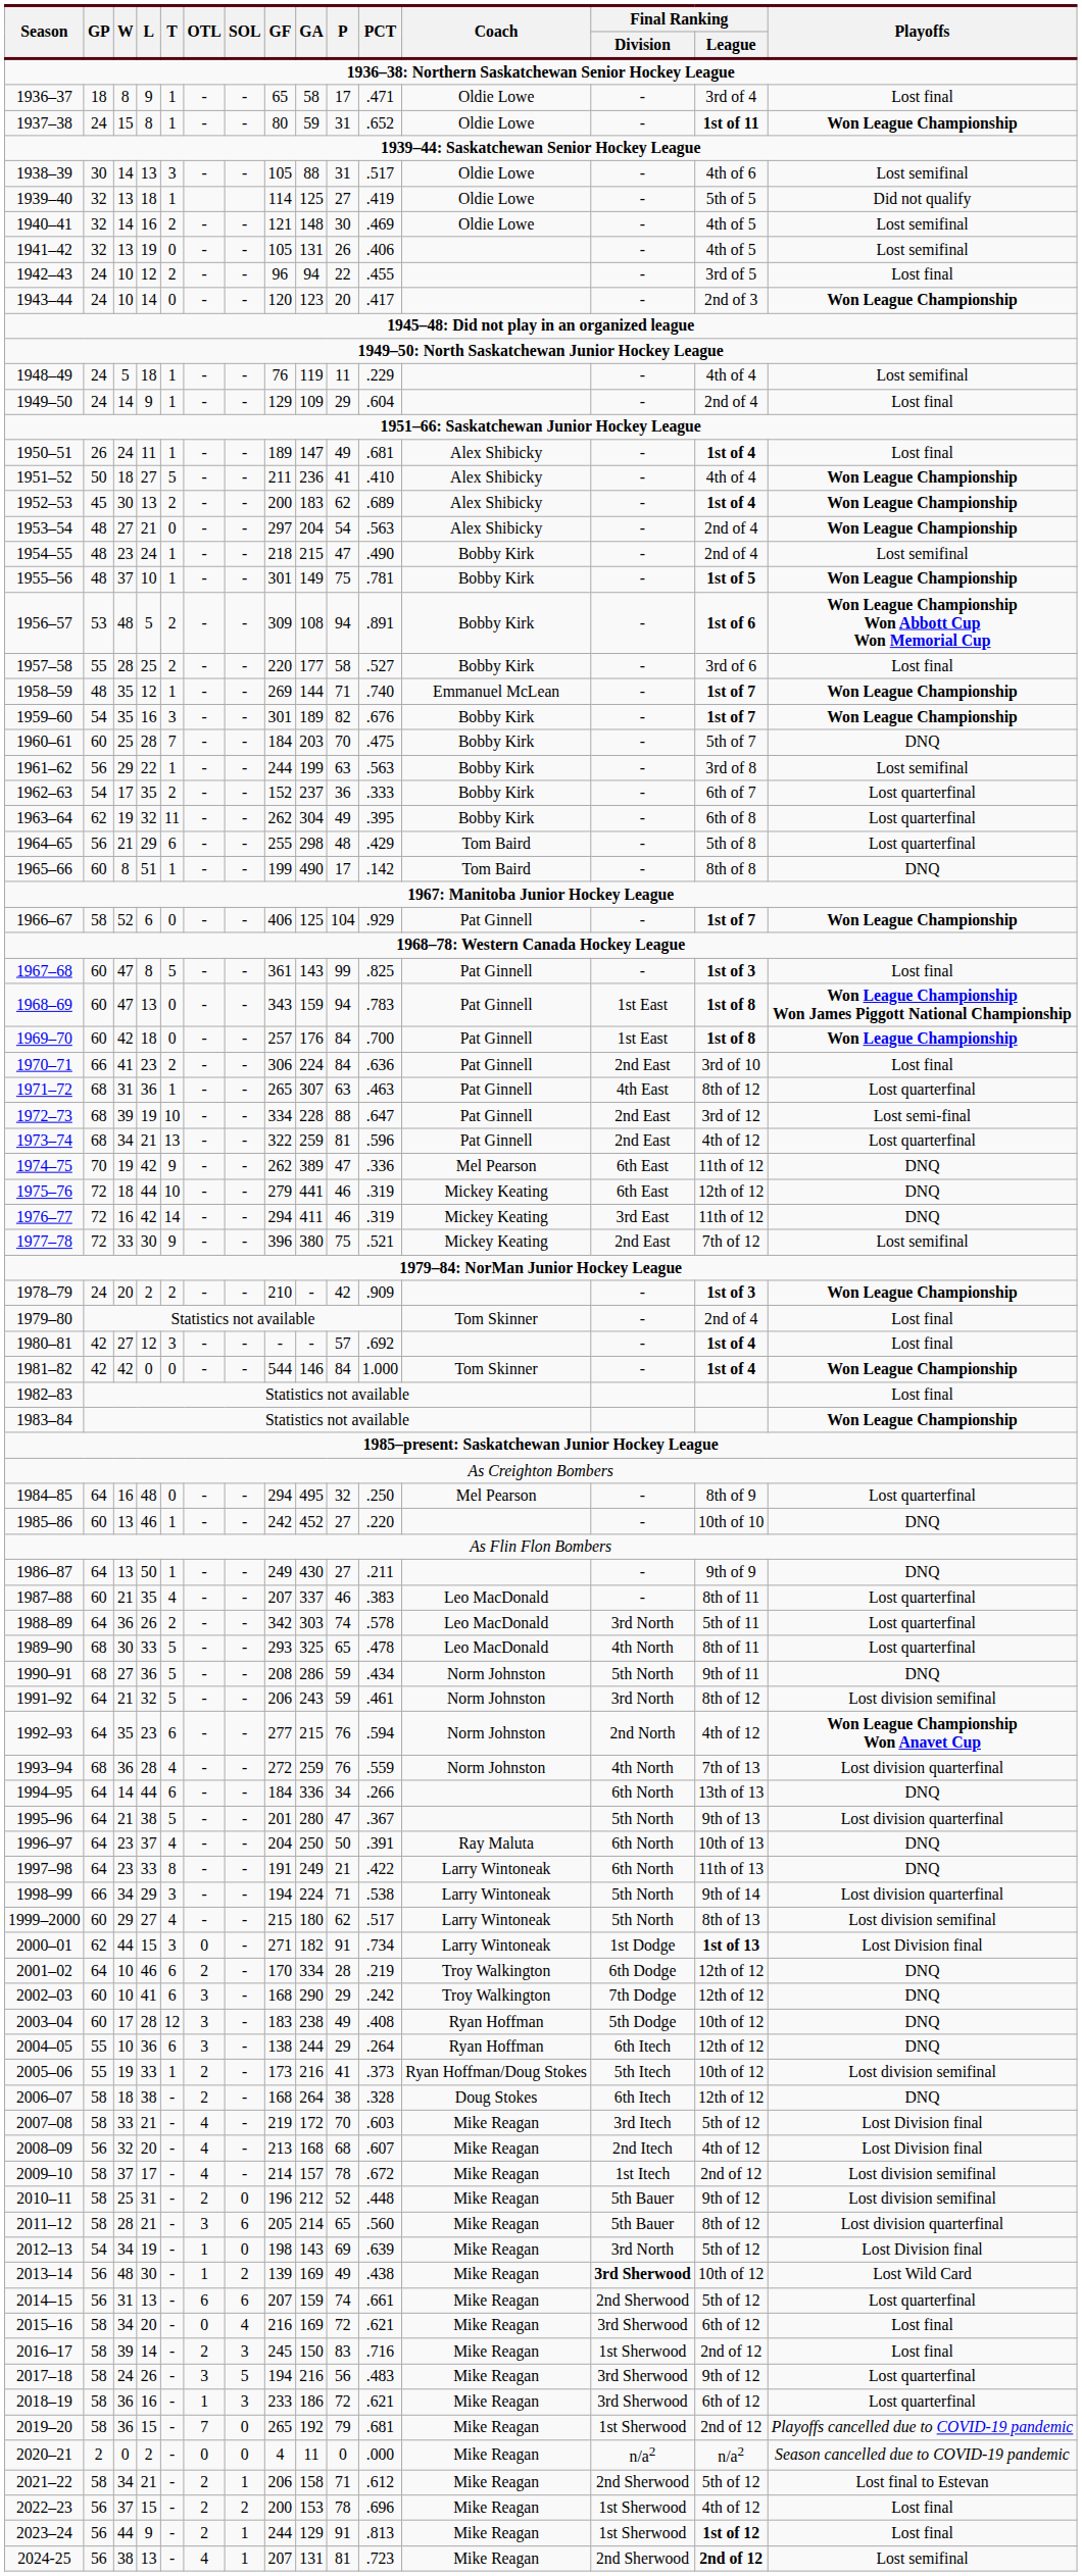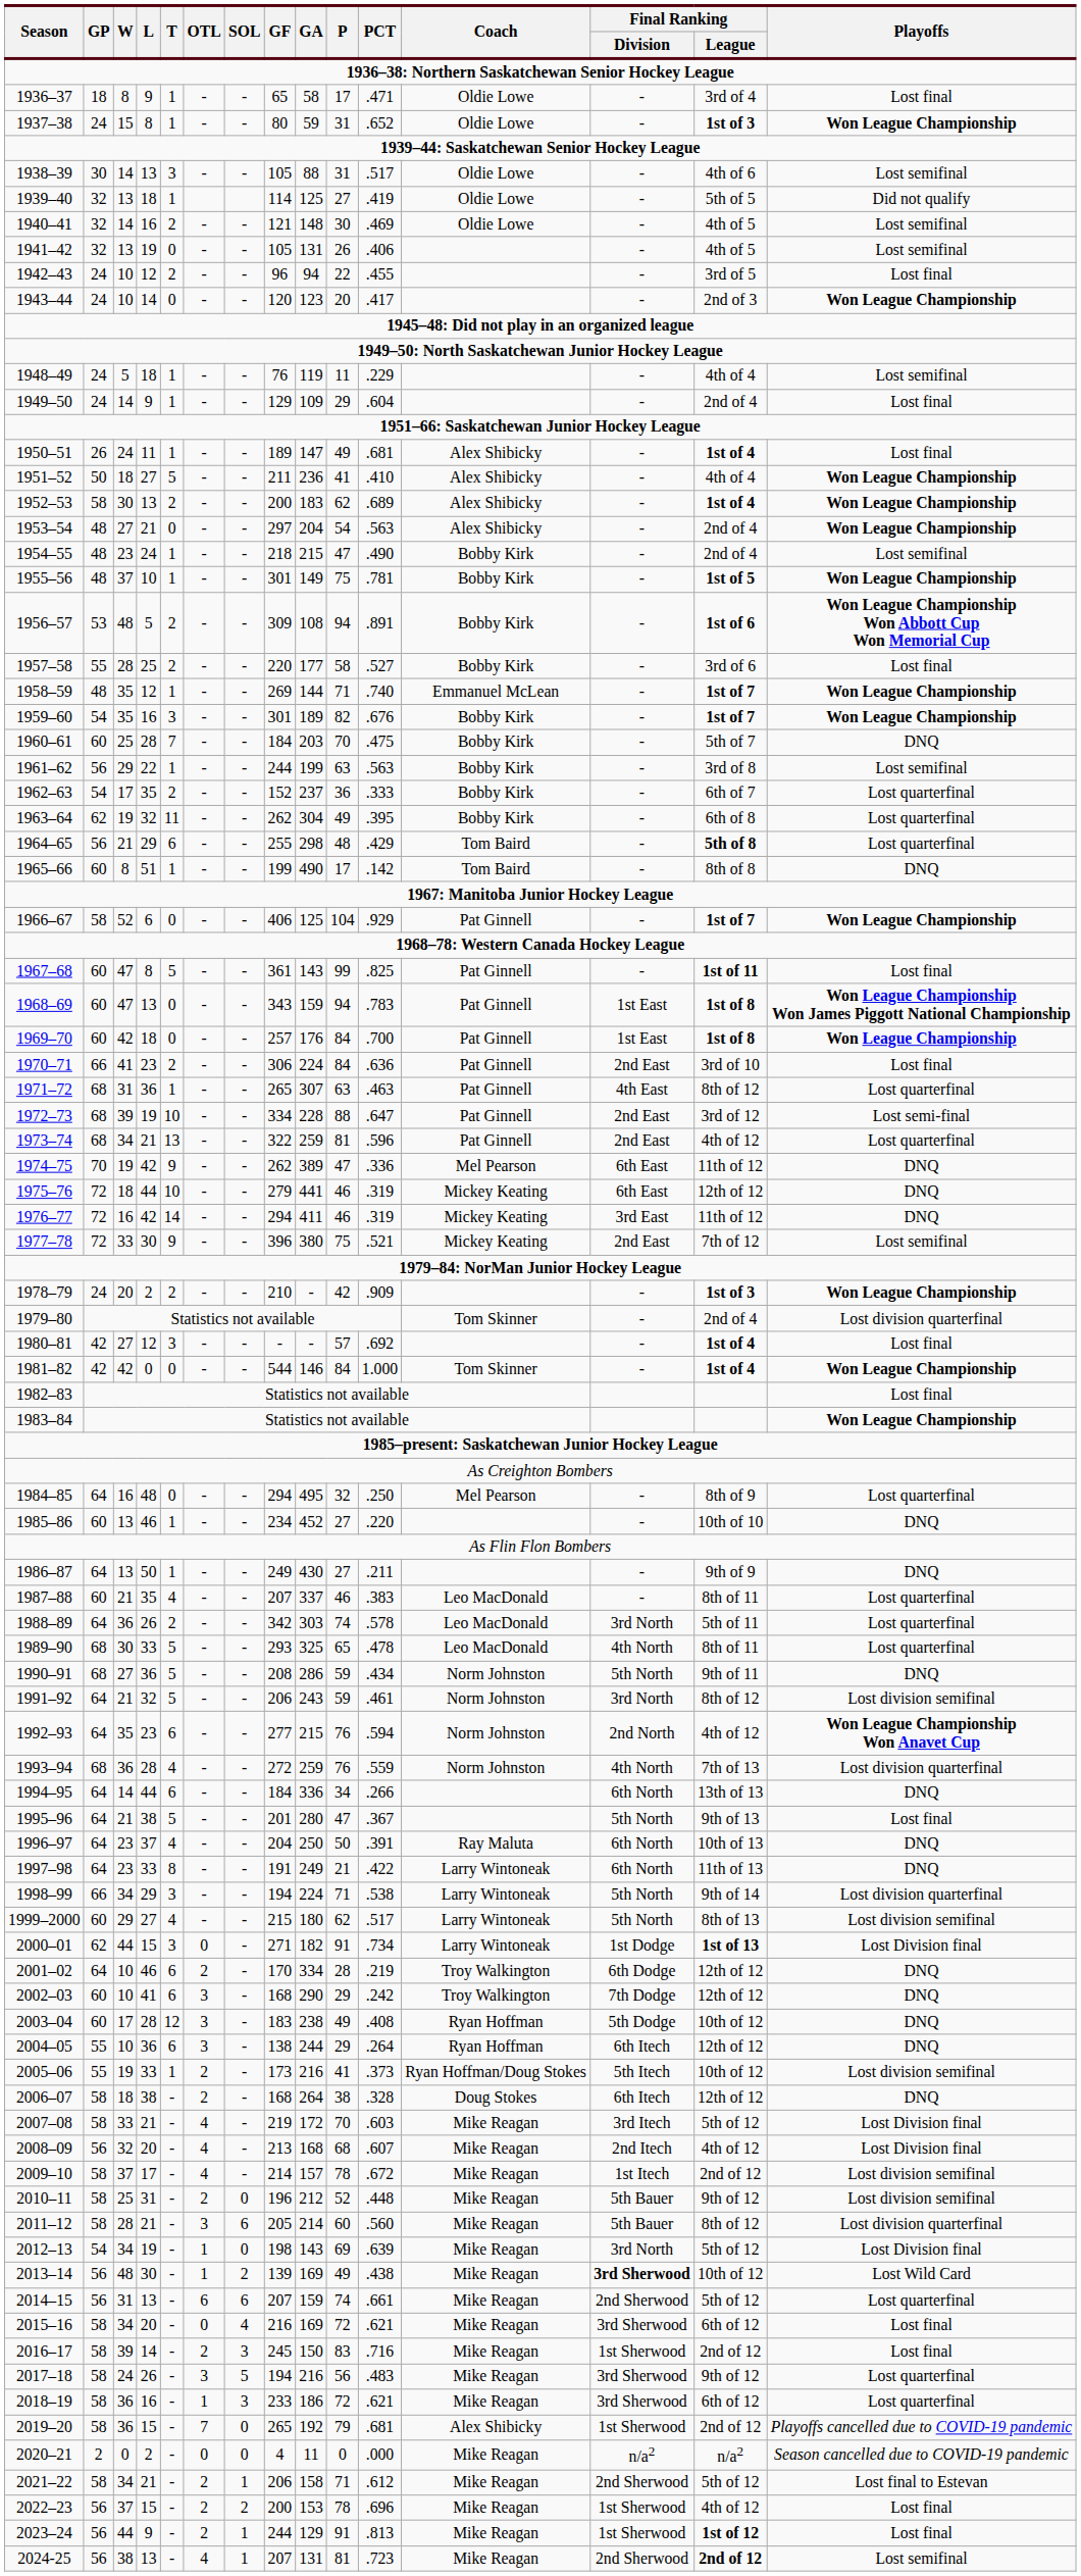1937–38 | Final Ranking / League: 1st of 11 -> 1st of 3
1952–53 | GP: 45 -> 58
1964–65 | Final Ranking / League: normal -> bold
1967–68 | Final Ranking / League: 1st of 3 -> 1st of 11
1979–80 | Playoffs: Lost final -> Lost division quarterfinal
1985–86 | GF: 242 -> 234
1995–96 | Playoffs: Lost division quarterfinal -> Lost final
2011–12 | P: 65 -> 60
2019–20 | Coach: Mike Reagan -> Alex Shibicky
